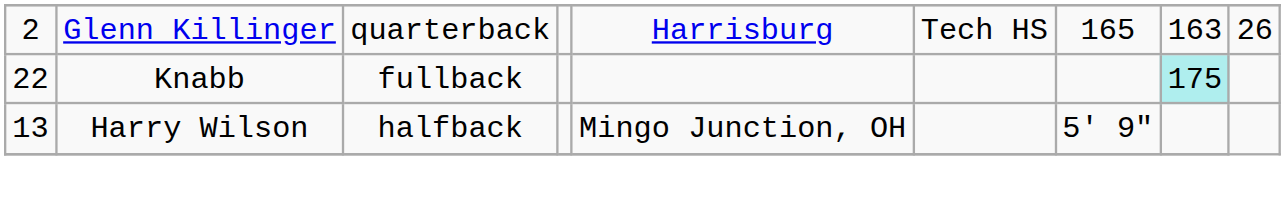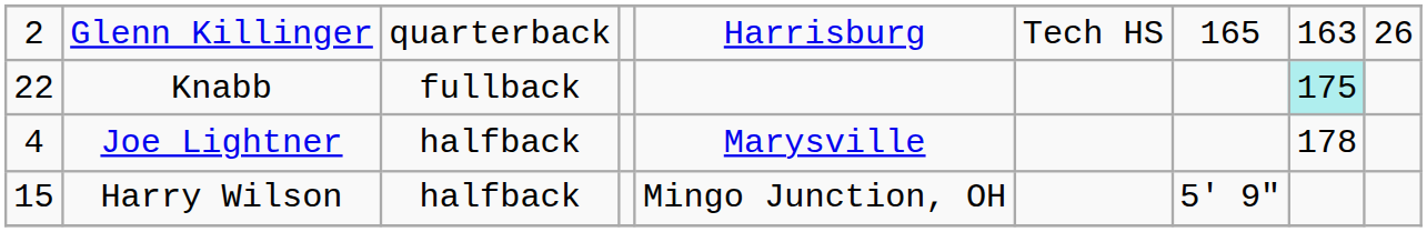+ row: 4 | Joe Lightner | halfback | Marysville | 178
Harry Wilson | column 1: 13 -> 15
